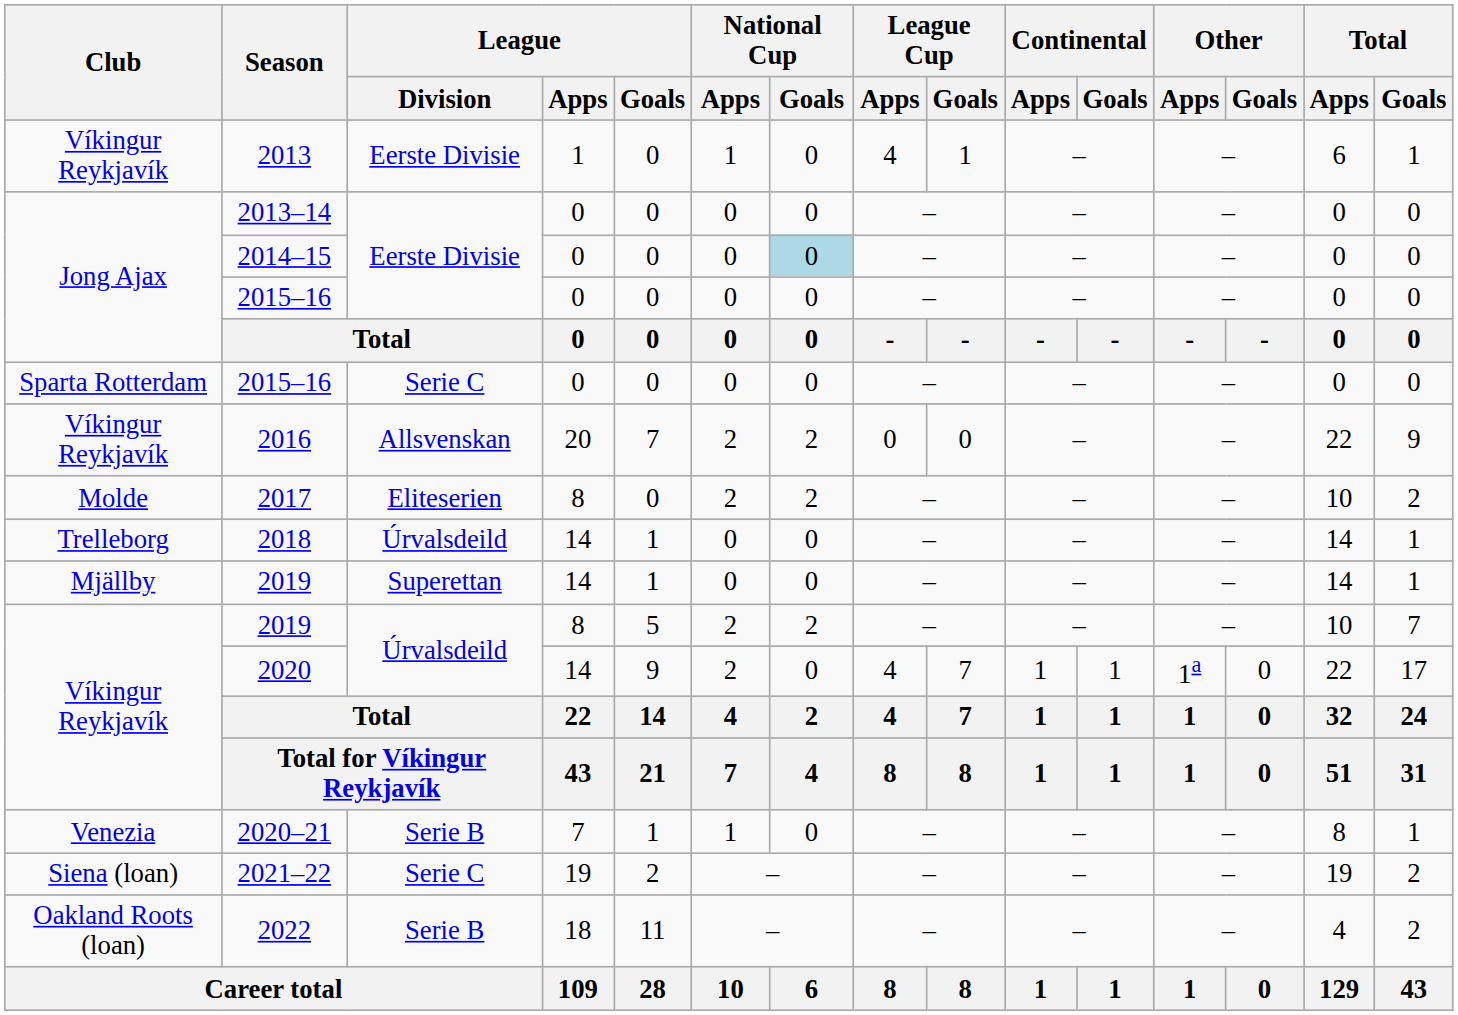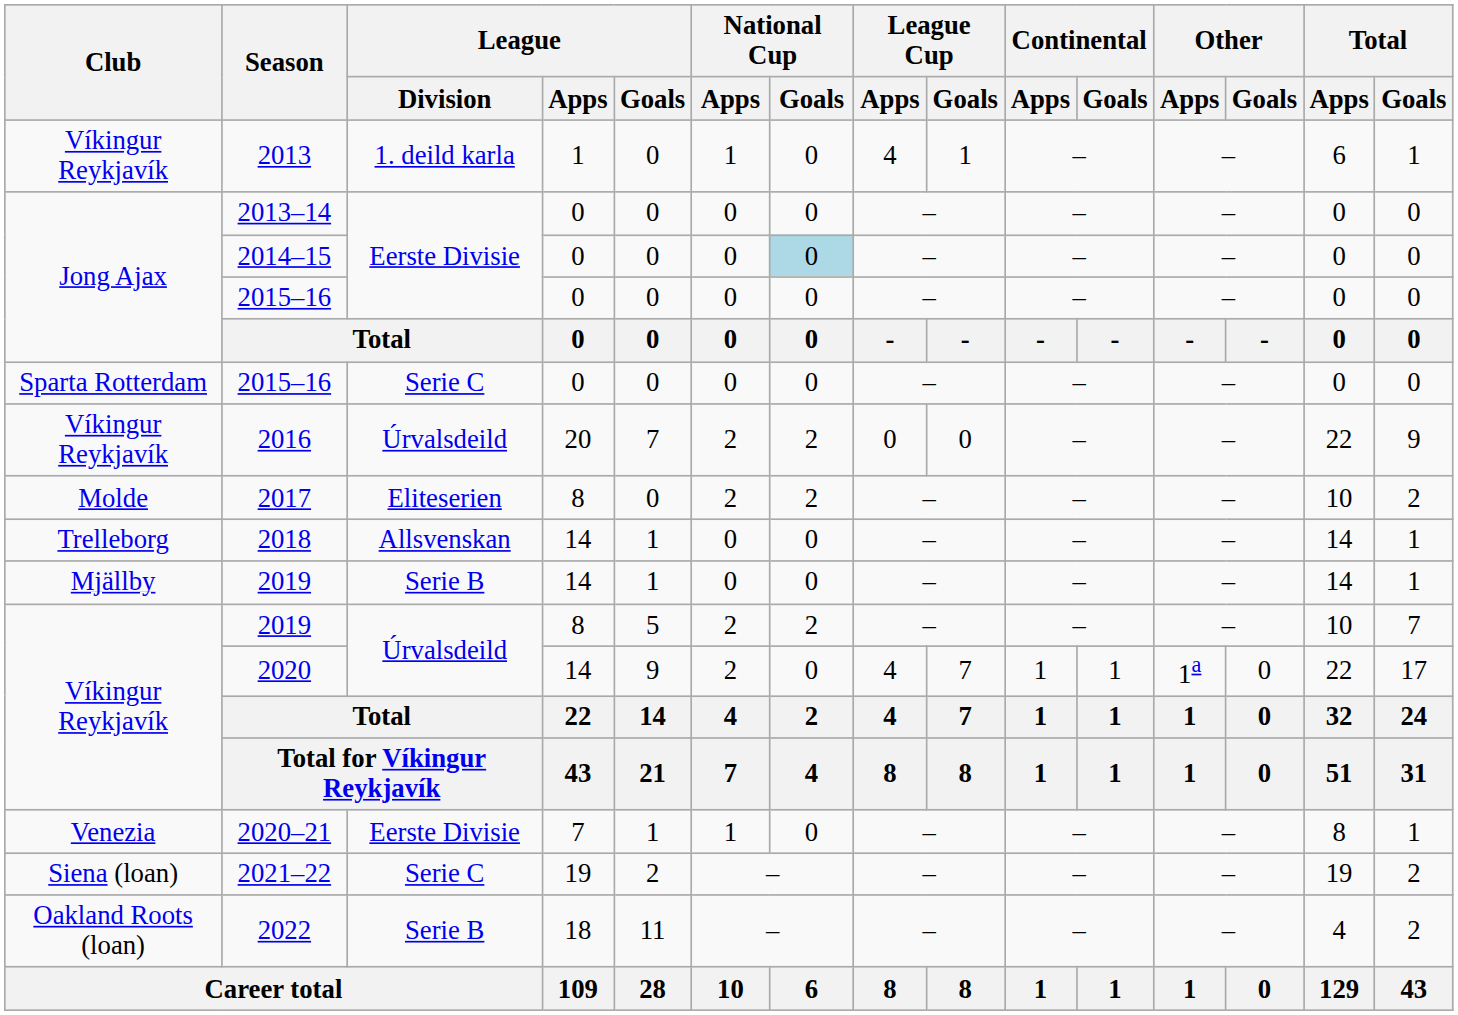2013 | League / Division: Eerste Divisie -> 1. deild karla
2016 | League / Division: Allsvenskan -> Úrvalsdeild
2018 | League / Division: Úrvalsdeild -> Allsvenskan
Mjällby / 2019 | League / Division: Superettan -> Serie B
2020–21 | League / Division: Serie B -> Eerste Divisie
